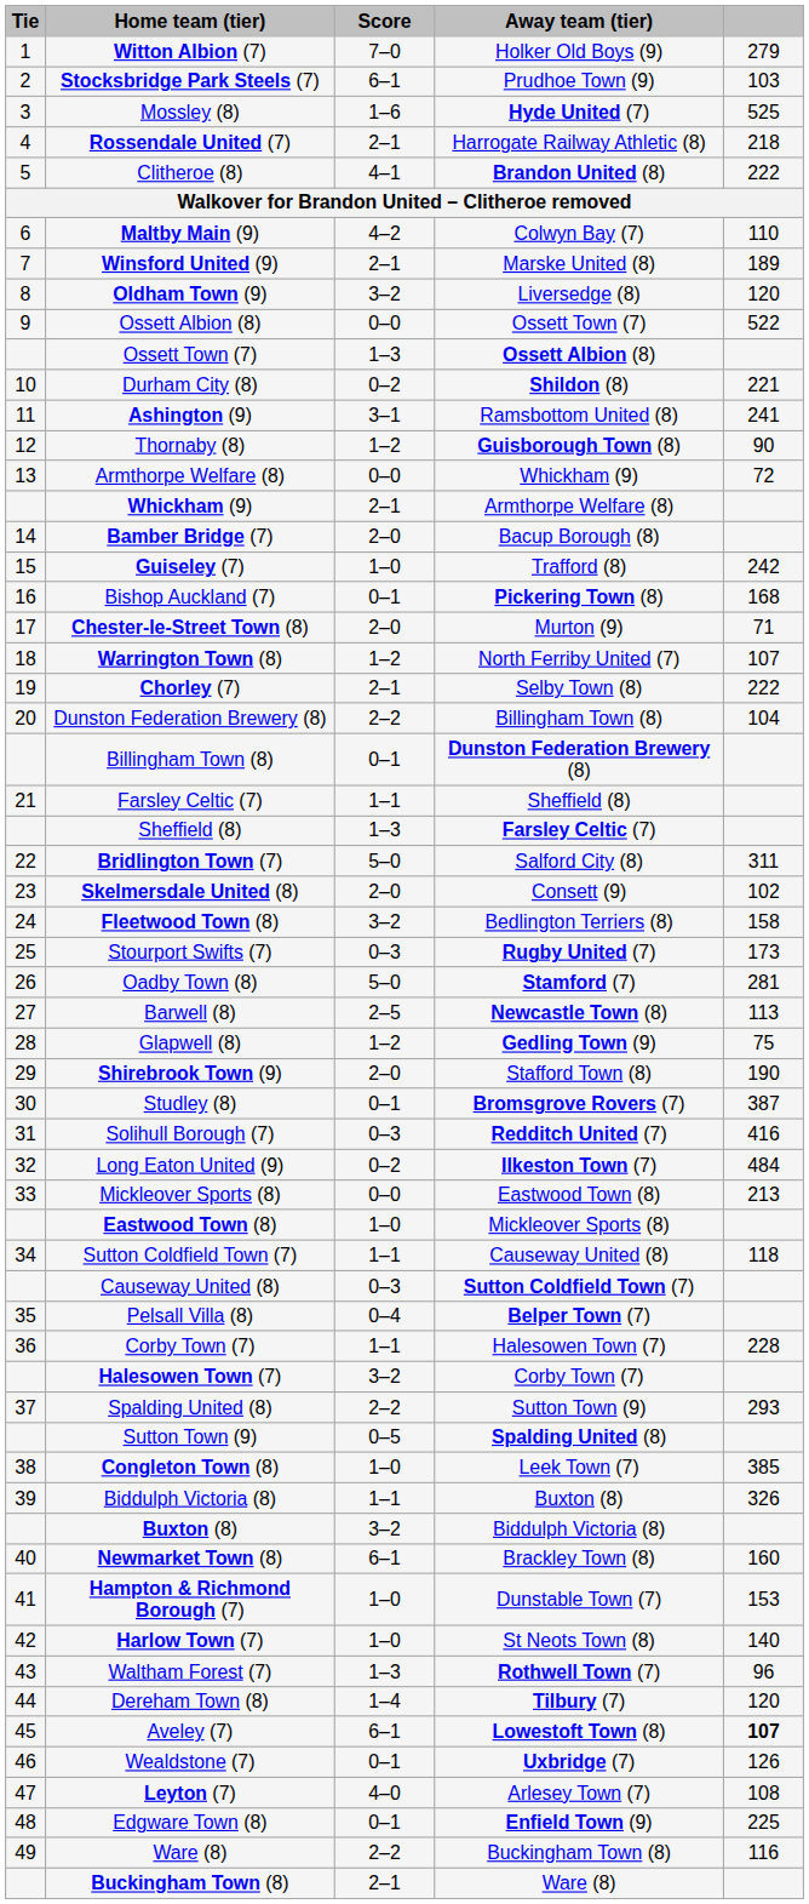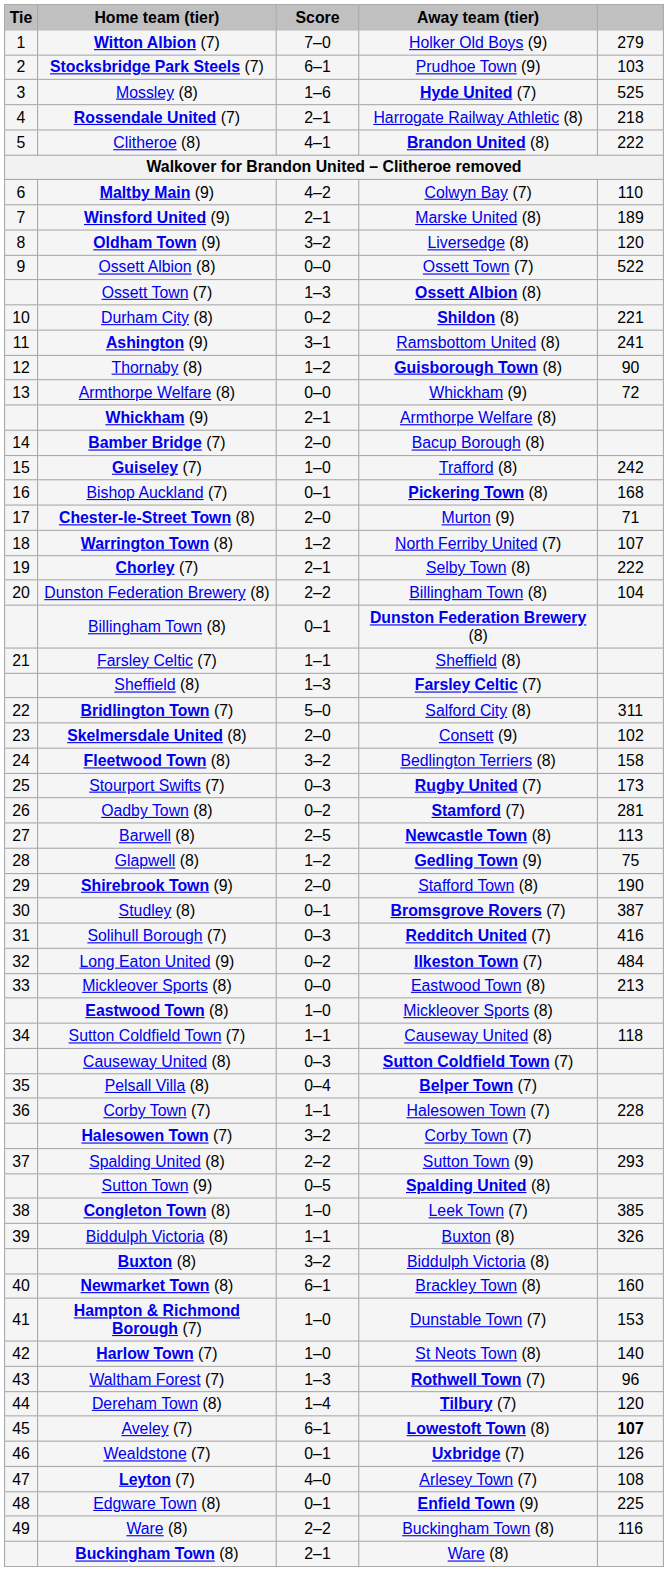Oadby Town (8) | Score: 5–0 -> 0–2
